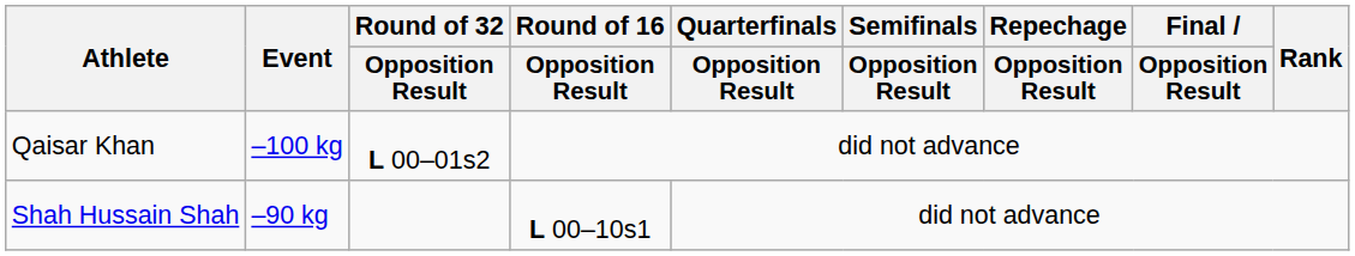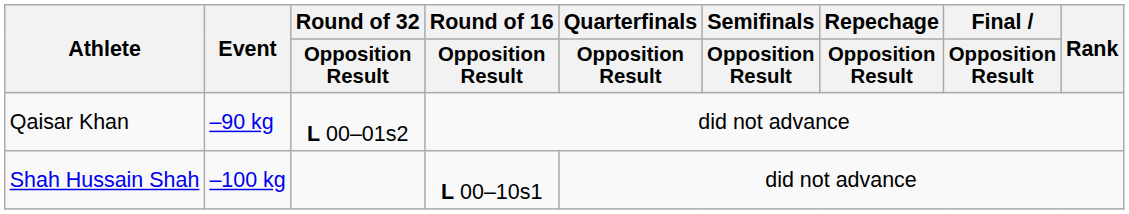Qaisar Khan | Event: –100 kg -> –90 kg
Shah Hussain Shah | Event: –90 kg -> –100 kg
